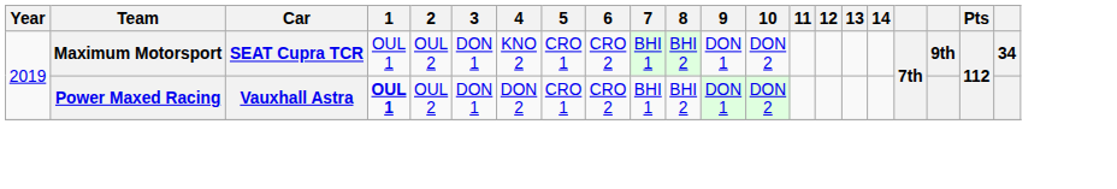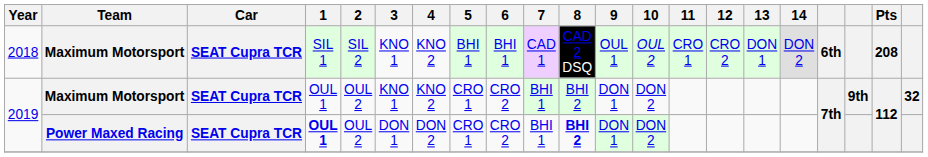+ row: 2018 | Maximum Motorsport | SEAT Cupra TCR | SIL 1 | SIL 2 | KNO 1 | KNO 2 | BHI 1 | BHI 1 | CAD 1 | CAD 2 DSQ | OUL 1 | OUL 2 | CRO 1 | CRO 2 | DON 1 | DON 2 | 6th | 208
2019 / Maximum Motorsport | 3: DON 1 -> KNO 1
2019 / Maximum Motorsport | column 21: 34 -> 32
2019 / Power Maxed Racing | Car: Vauxhall Astra -> SEAT Cupra TCR
2019 / Power Maxed Racing | 8: normal -> bold
